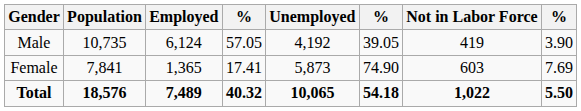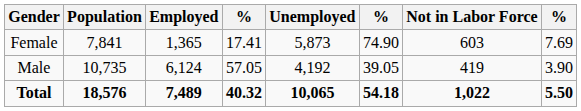rows swapped: Male <-> Female
